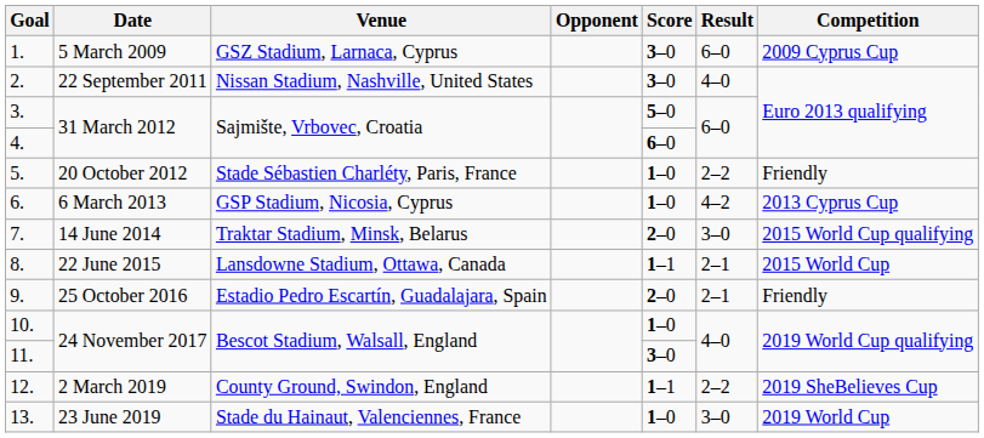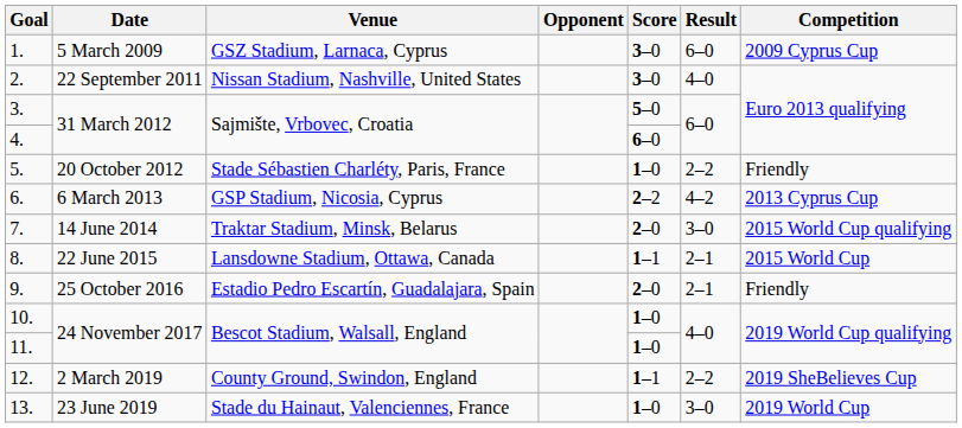6. | Score: 1–0 -> 2–2
11. | Score: 3–0 -> 1–0
